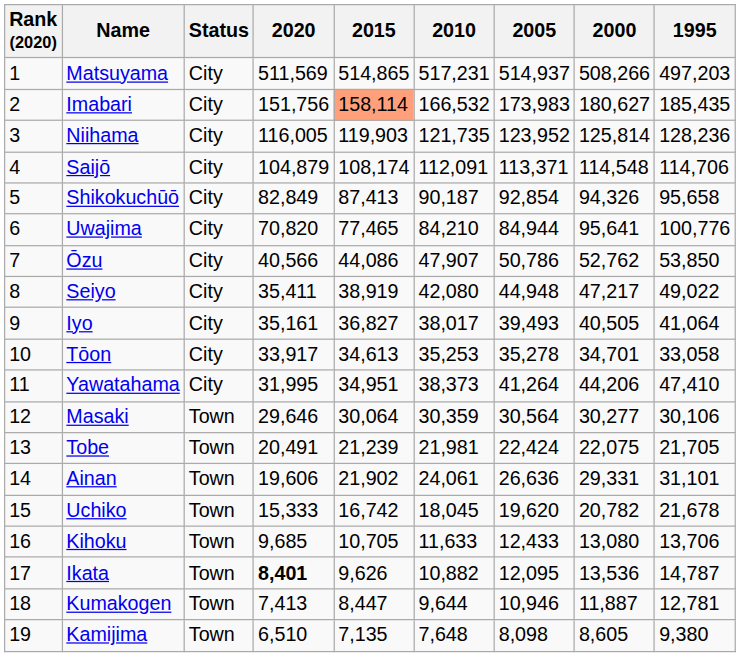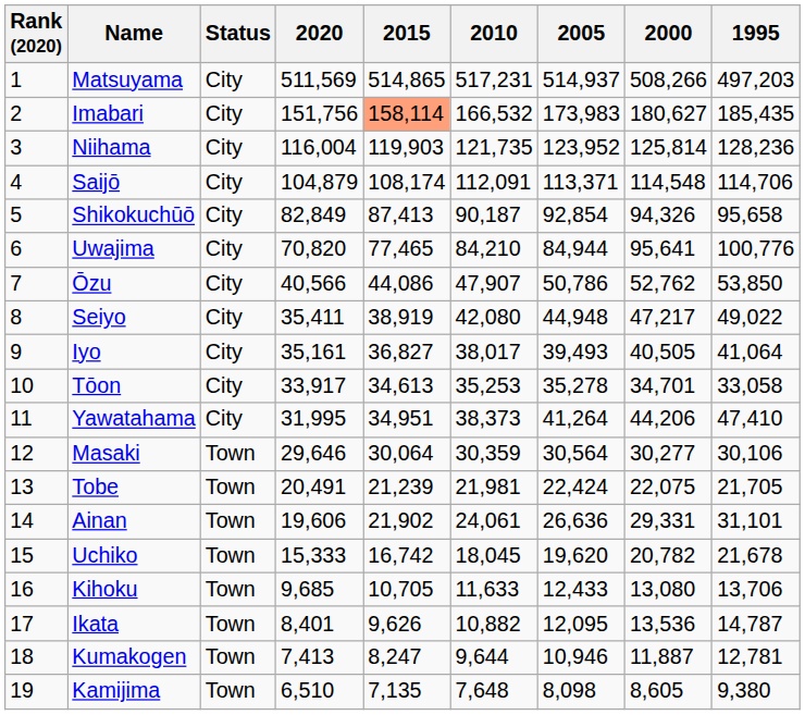Niihama | 2020: 116,005 -> 116,004
Ikata | 2020: bold -> normal
Kumakogen | 2015: 8,447 -> 8,247
